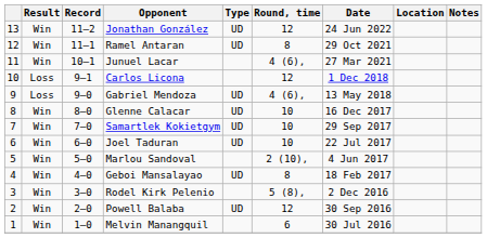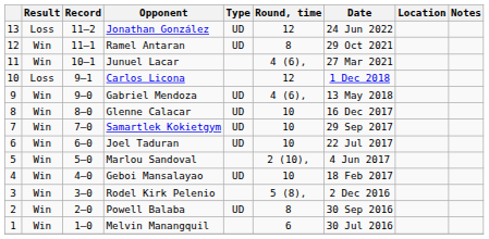Jonathan González | Result: Win -> Loss
Gabriel Mendoza | Result: Loss -> Win
Geboi Mansalayao | Round, time: 8 -> 10
Powell Balaba | Round, time: 12 -> 8
